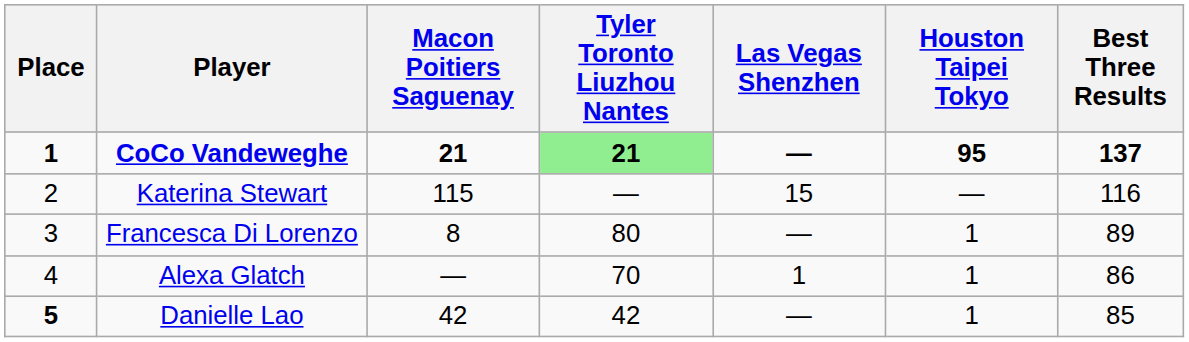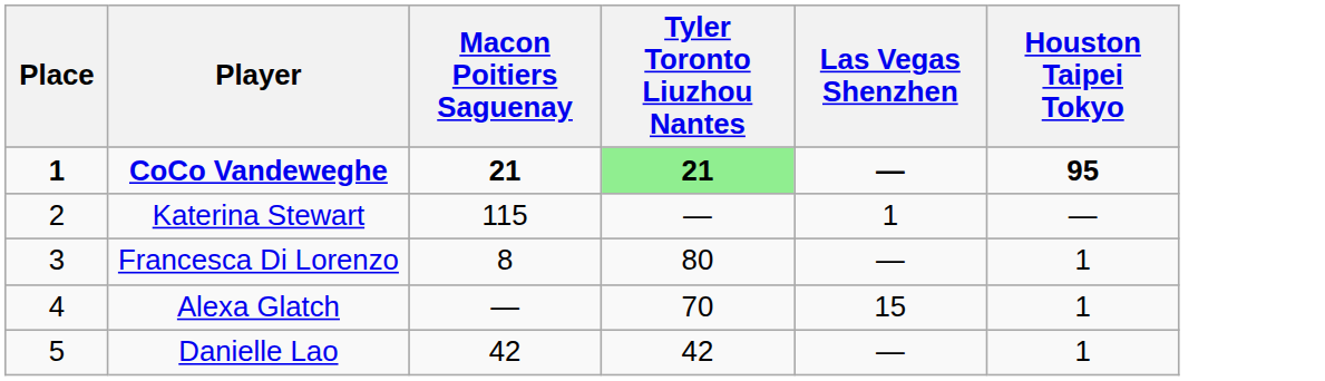- column: Best Three Results | 137 | 116 | 89 | 86 | 85
Katerina Stewart | Las Vegas Shenzhen: 15 -> 1
Alexa Glatch | Las Vegas Shenzhen: 1 -> 15
Danielle Lao | Place: bold -> normal
